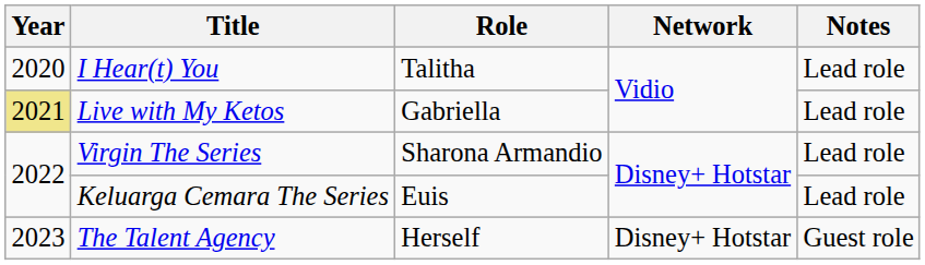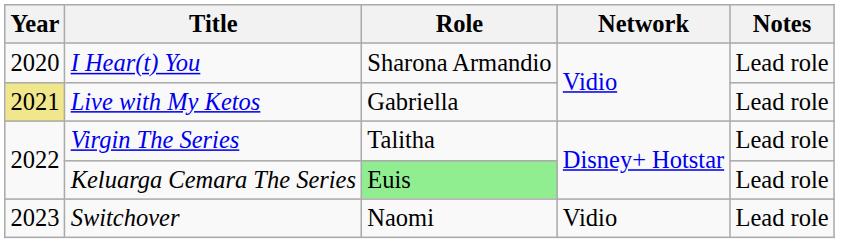I Hear(t) You | Role: Talitha -> Sharona Armandio
Virgin The Series | Role: Sharona Armandio -> Talitha
Keluarga Cemara The Series | Role: no background -> lightgreen background
+ row: 2023 | Switchover | Naomi | Vidio | Lead role
- row: 2023 | The Talent Agency | Herself | Disney+ Hotstar | Guest role
